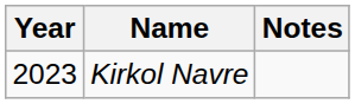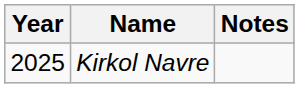Kirkol Navre | Year: 2023 -> 2025
